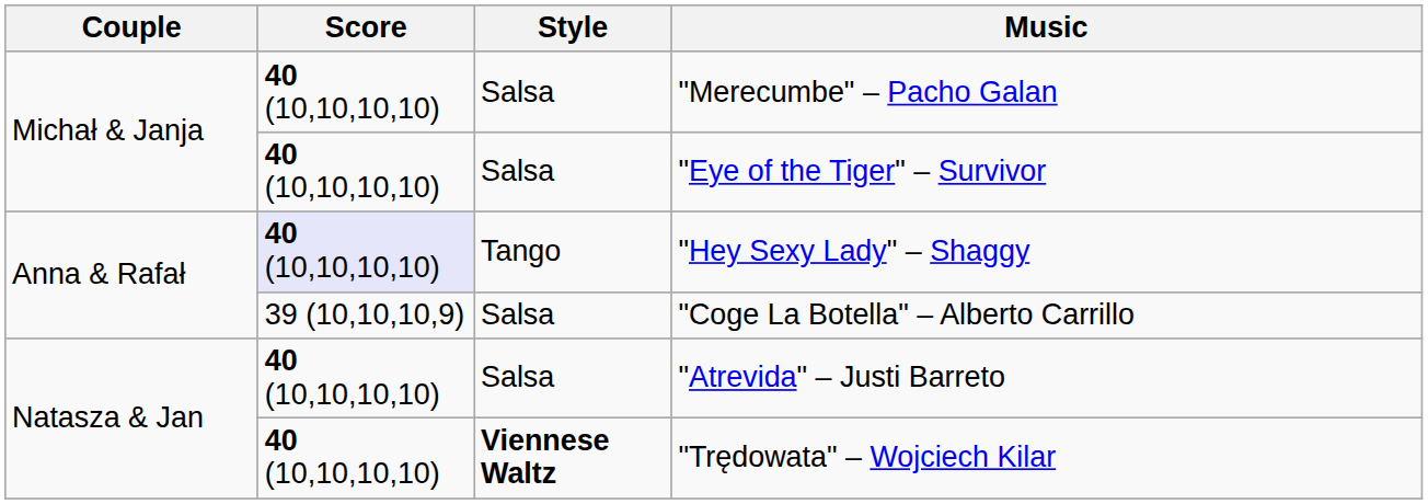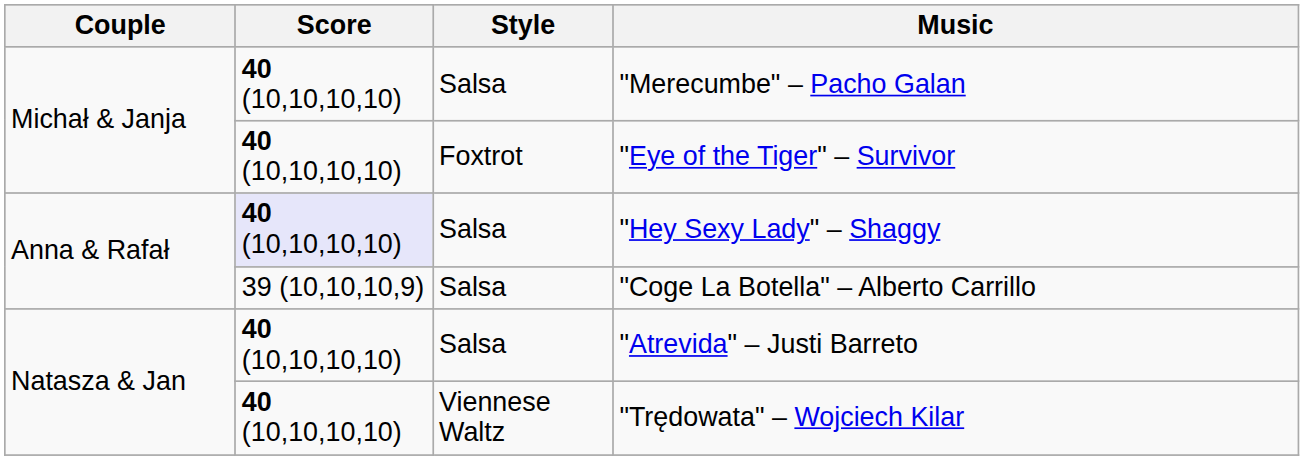"Eye of the Tiger" – Survivor | Style: Salsa -> Foxtrot
"Hey Sexy Lady" – Shaggy | Style: Tango -> Salsa
"Trędowata" – Wojciech Kilar | Style: bold -> normal
